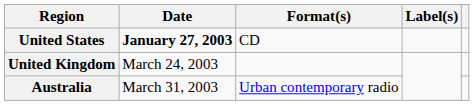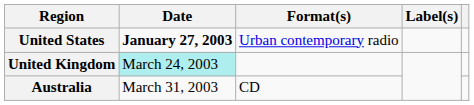United States | Format(s): CD -> Urban contemporary radio
United Kingdom | Date: no background -> paleturquoise background
Australia | Format(s): Urban contemporary radio -> CD
